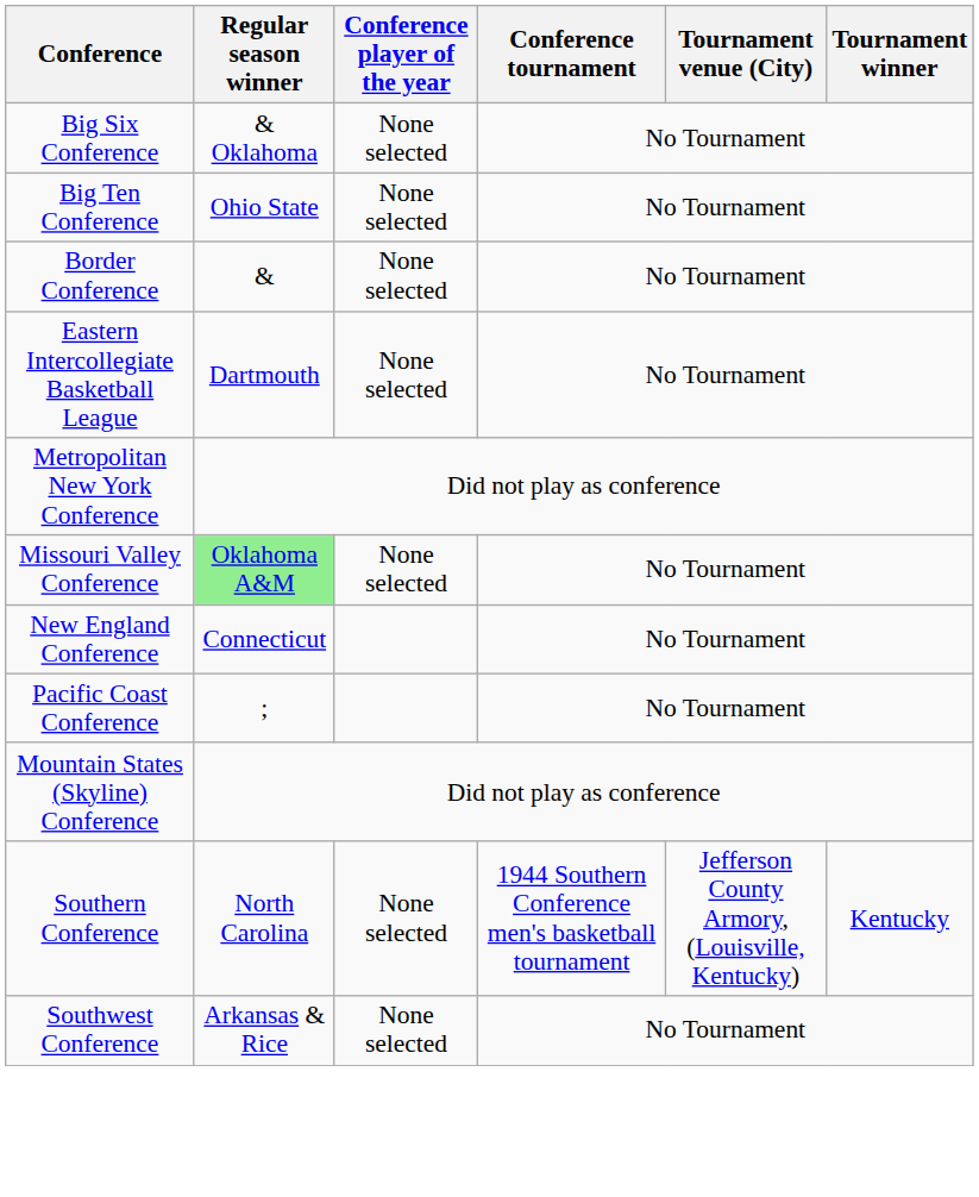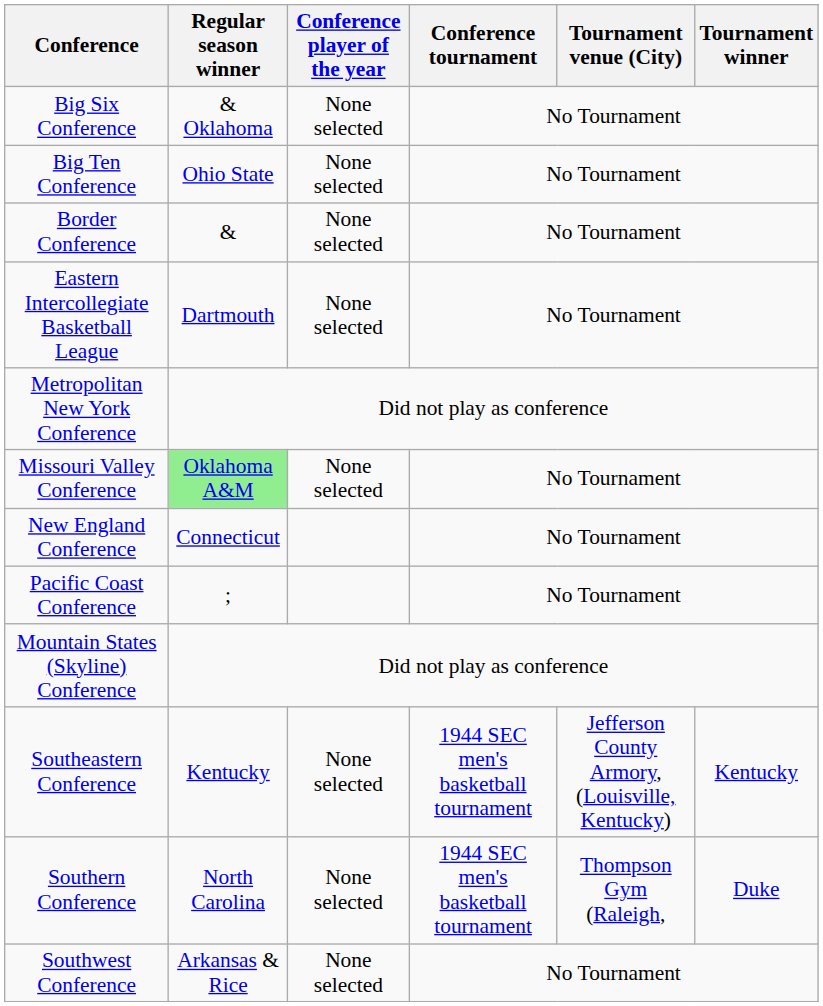+ row: Southeastern Conference | Kentucky | None selected | 1944 SEC men's basketball tournament | Jefferson County Armory, (Louisville, Kentucky) | Kentucky
Southern Conference | Conference tournament: 1944 Southern Conference men's basketball tournament -> 1944 SEC men's basketball tournament
Southern Conference | Tournament venue (City): Jefferson County Armory, (Louisville, Kentucky) -> Thompson Gym (Raleigh,
Southern Conference | Tournament winner: Kentucky -> Duke
